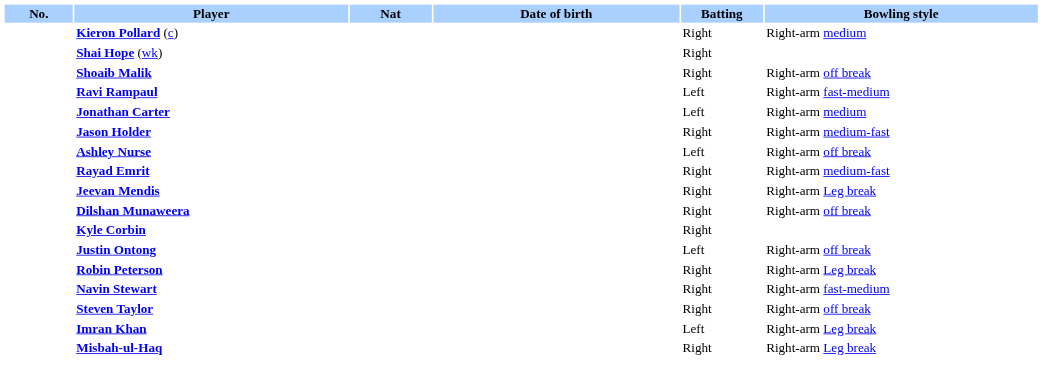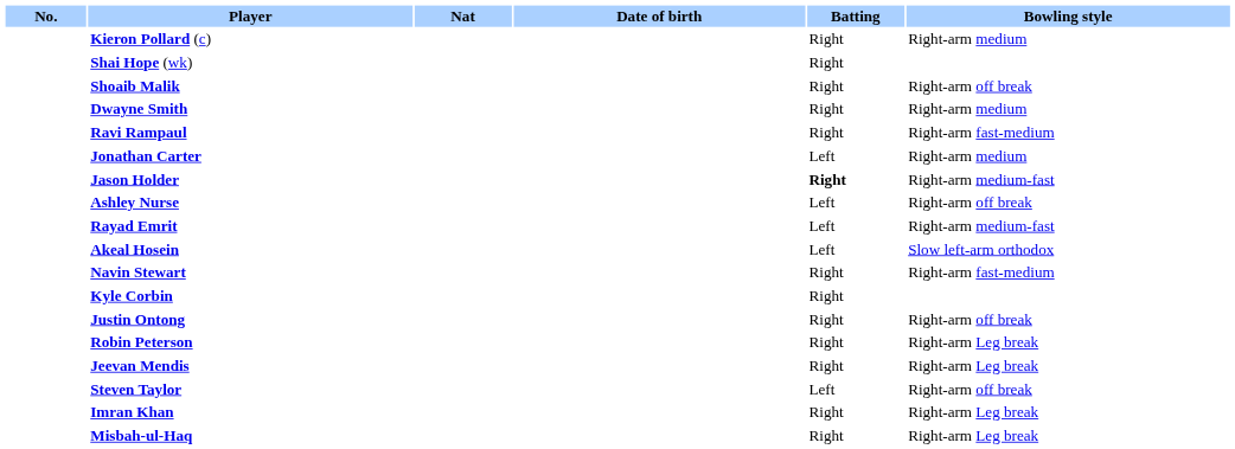+ row: Dwayne Smith | Right | Right-arm medium
Ravi Rampaul | Batting: Left -> Right
Jason Holder | Batting: normal -> bold
Rayad Emrit | Batting: Right -> Left
+ row: Akeal Hosein | Left | Slow left-arm orthodox
rows swapped: Navin Stewart <-> Jeevan Mendis
- row: Dilshan Munaweera | Right | Right-arm off break
Justin Ontong | Batting: Left -> Right
Steven Taylor | Batting: Right -> Left
Imran Khan | Batting: Left -> Right
